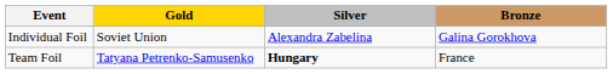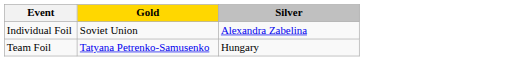- column: Bronze | Galina Gorokhova | France
Team Foil | Silver: bold -> normal
